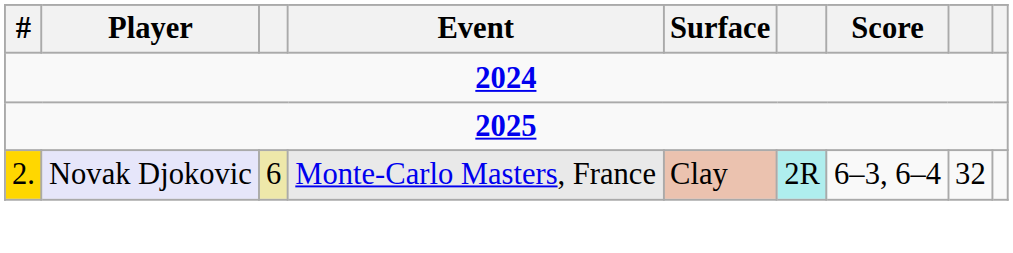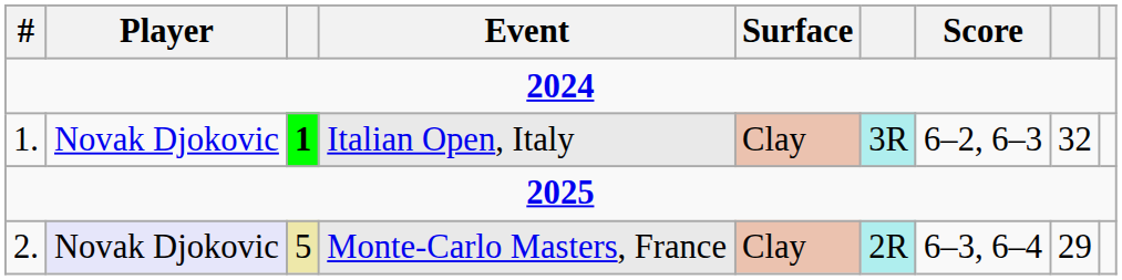+ row: 1. | Novak Djokovic | 1 | Italian Open, Italy | Clay | 3R | 6–2, 6–3 | 32
Monte-Carlo Masters, France | #: gold background -> no background
Monte-Carlo Masters, France | column 3: 6 -> 5
Monte-Carlo Masters, France | column 8: 32 -> 29
